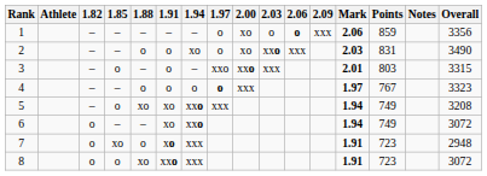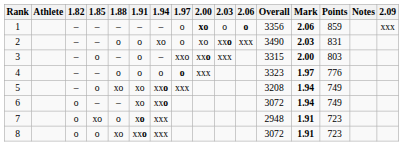columns swapped: 2.09 <-> Overall
1 | 2.00: normal -> bold
3 | Mark: 2.01 -> 2.00
4 | Points: 767 -> 776
